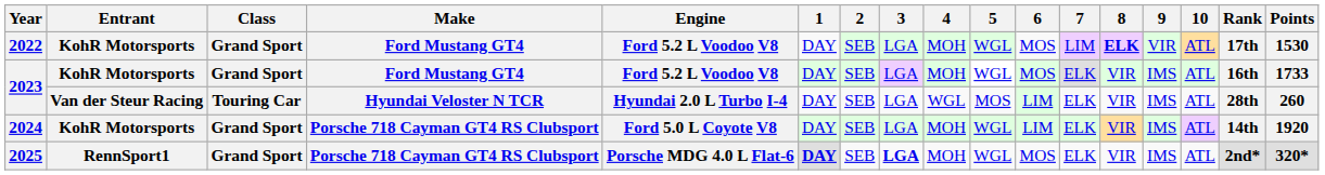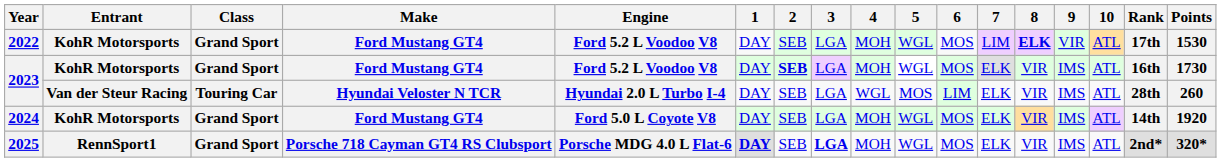2023 / KohR Motorsports | 2: normal -> bold
2023 / KohR Motorsports | Points: 1733 -> 1730
2024 | Make: Porsche 718 Cayman GT4 RS Clubsport -> Ford Mustang GT4
2024 | 6: LIM -> MOS
